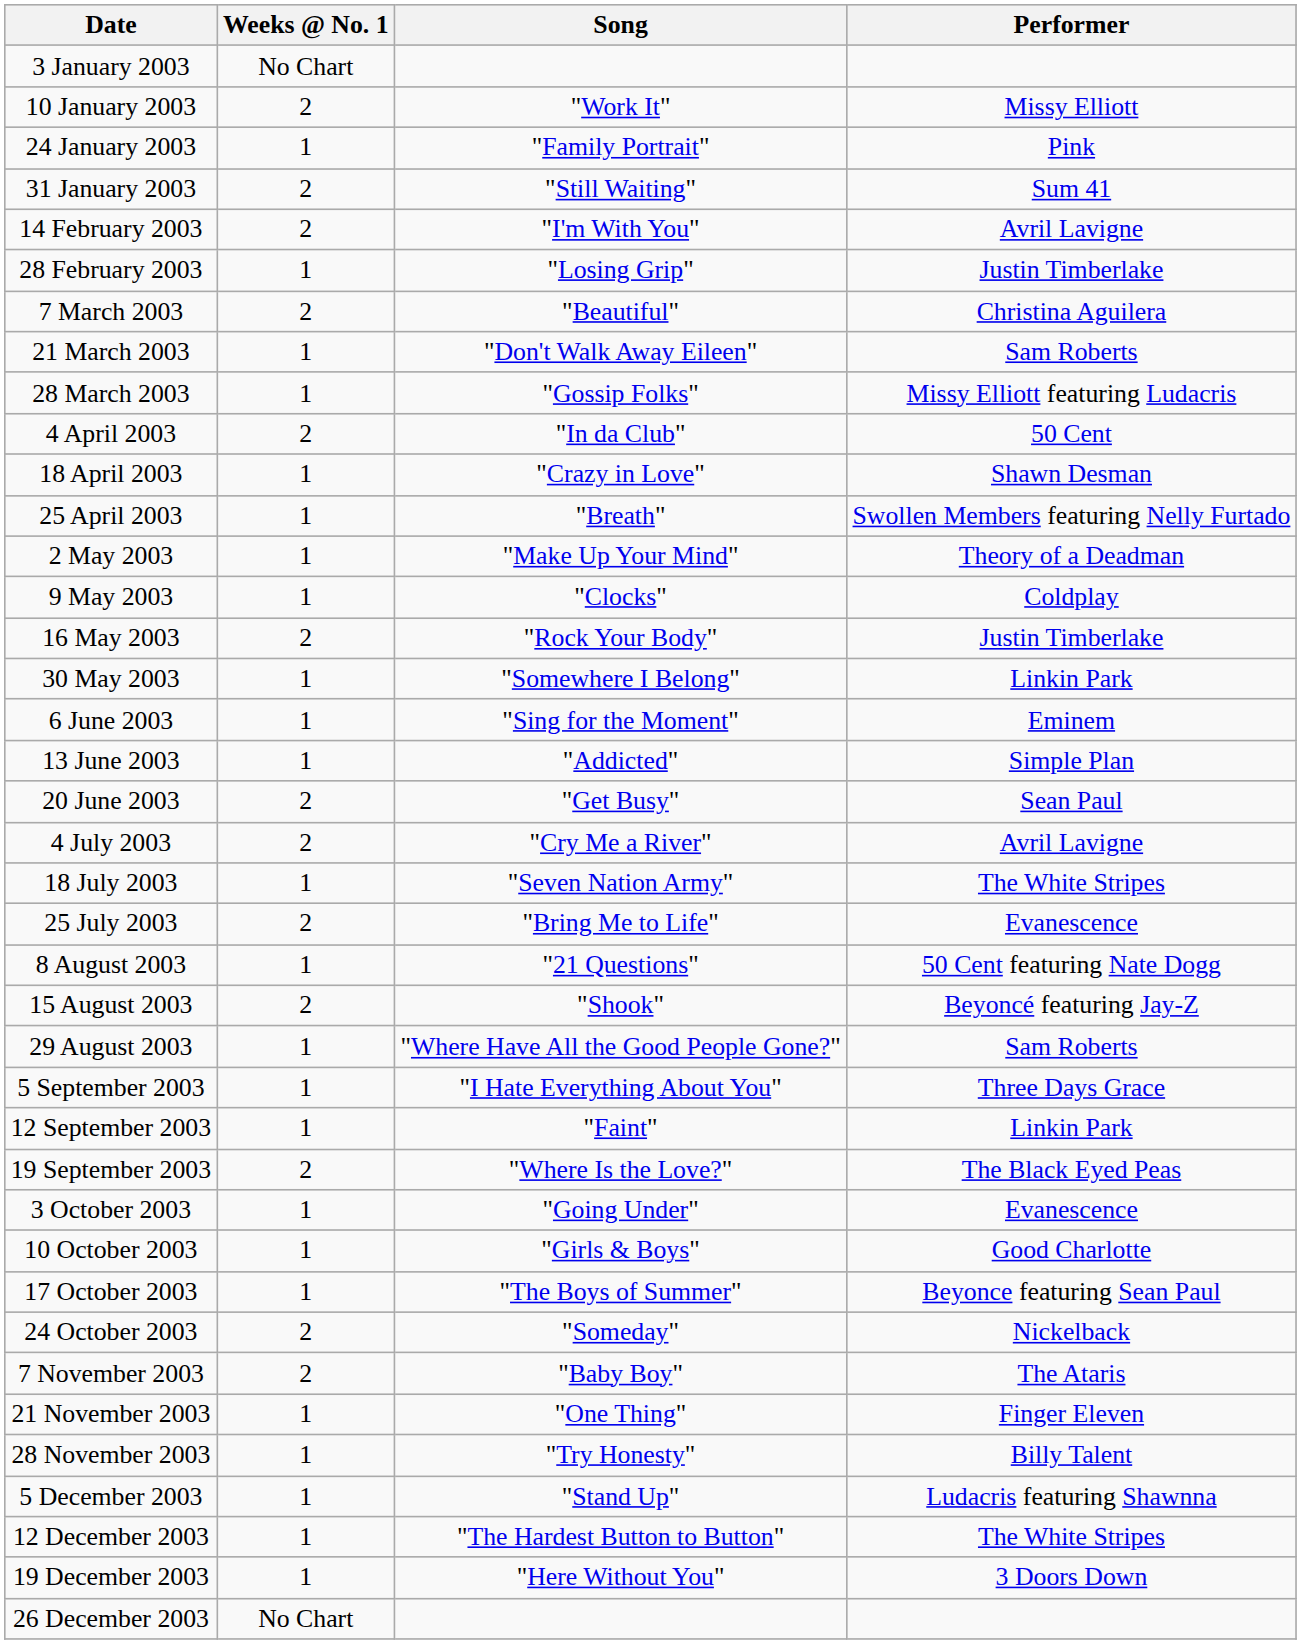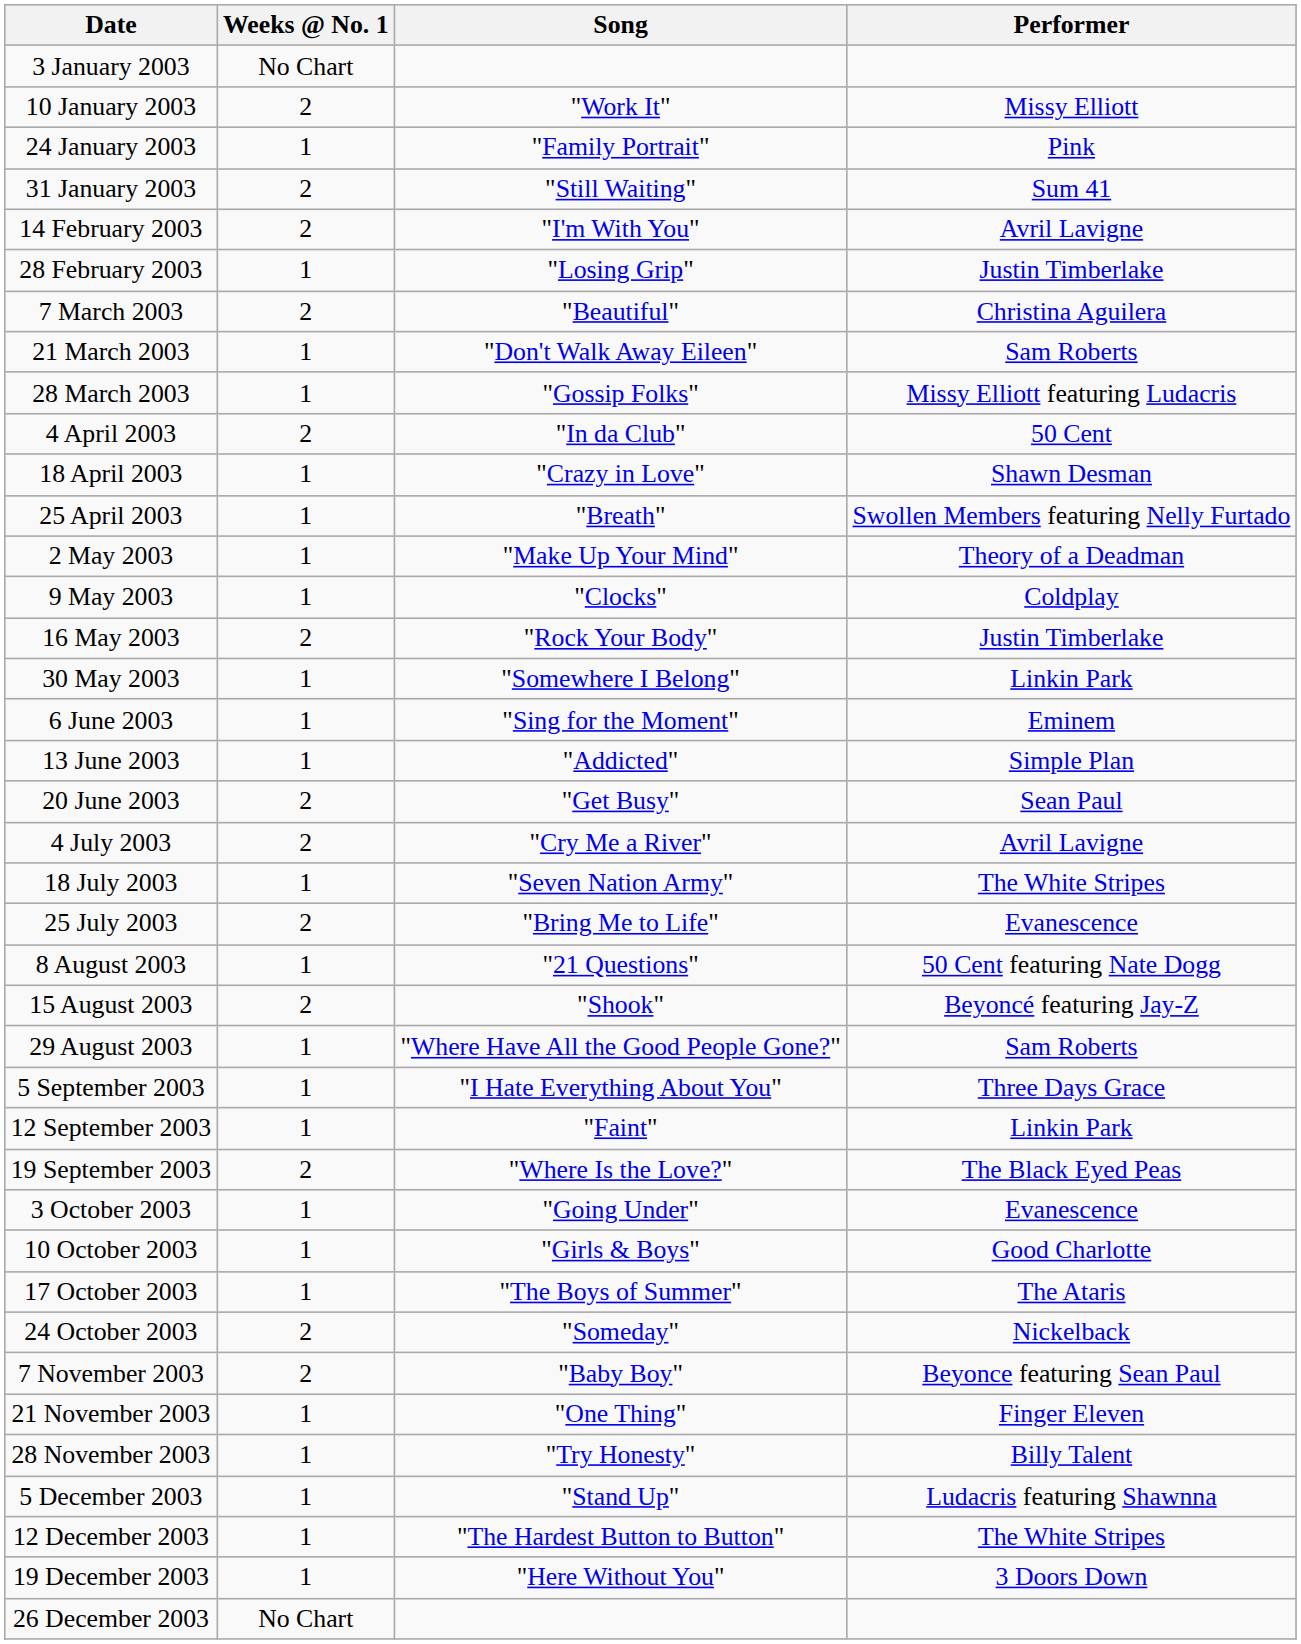17 October 2003 | Performer: Beyonce featuring Sean Paul -> The Ataris
7 November 2003 | Performer: The Ataris -> Beyonce featuring Sean Paul
